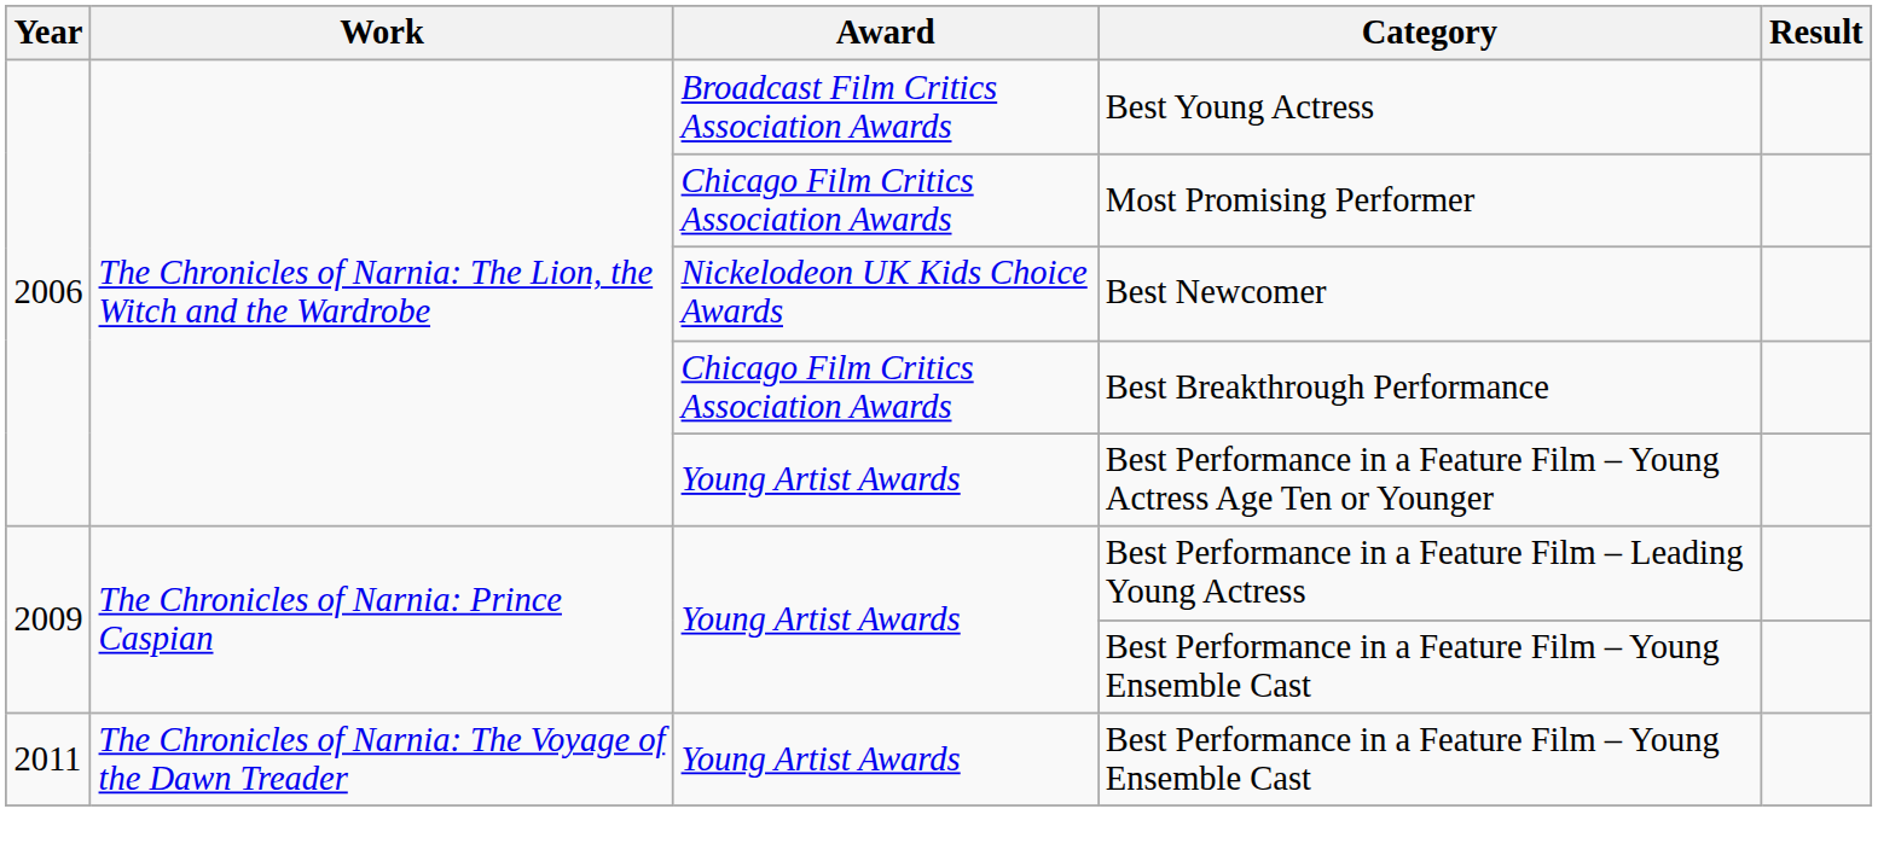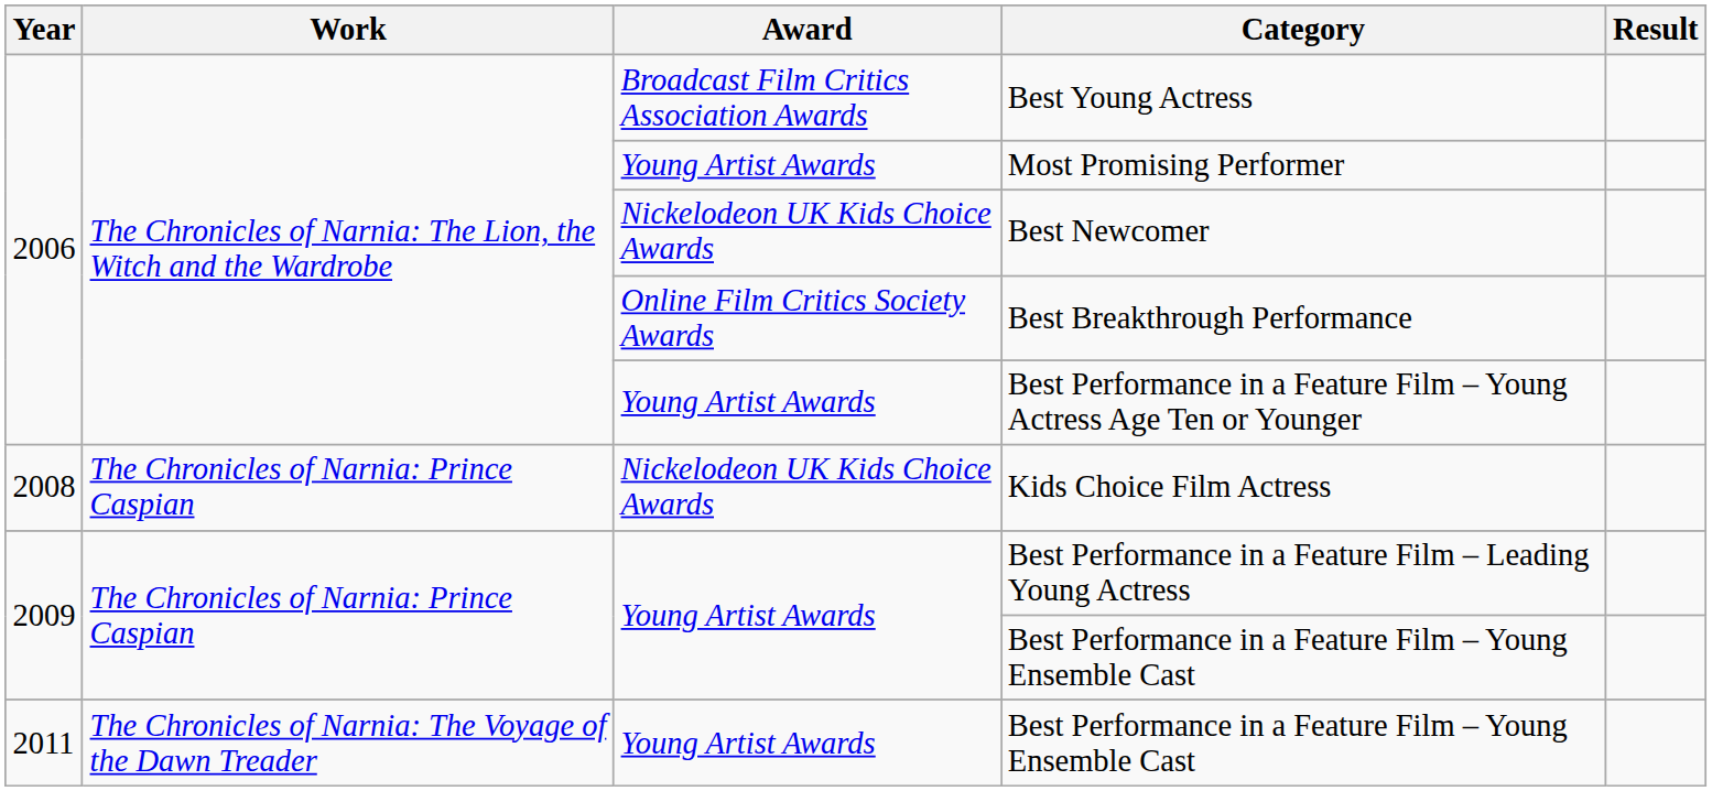Most Promising Performer | Award: Chicago Film Critics Association Awards -> Young Artist Awards
Best Breakthrough Performance | Award: Chicago Film Critics Association Awards -> Online Film Critics Society Awards
+ row: 2008 | The Chronicles of Narnia: Prince Caspian | Nickelodeon UK Kids Choice Awards | Kids Choice Film Actress
